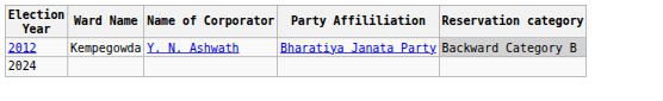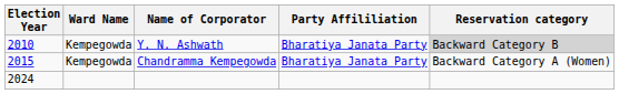Y. N. Ashwath | Election Year: 2012 -> 2010
+ row: 2015 | Kempegowda | Chandramma Kempegowda | Bharatiya Janata Party | Backward Category A (Women)
